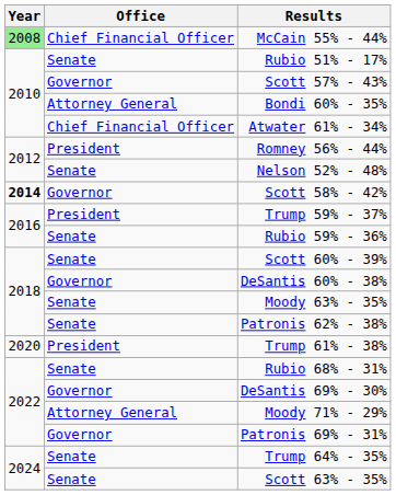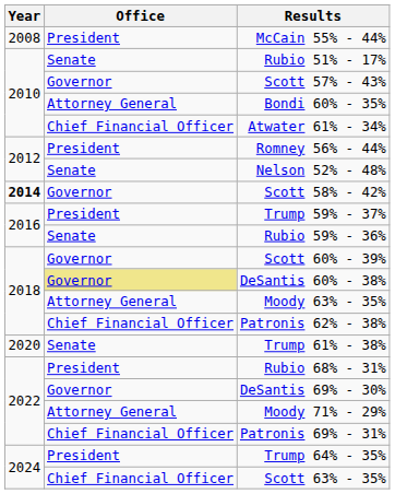McCain 55% - 44% | Year: lightgreen background -> no background
McCain 55% - 44% | Office: Chief Financial Officer -> President
Scott 60% - 39% | Office: Senate -> Governor
DeSantis 60% - 38% | Office: no background -> khaki background
Moody 63% - 35% | Office: Senate -> Attorney General
Patronis 62% - 38% | Office: Senate -> Chief Financial Officer
Trump 61% - 38% | Office: President -> Senate
Rubio 68% - 31% | Office: Senate -> President
Patronis 69% - 31% | Office: Governor -> Chief Financial Officer
Trump 64% - 35% | Office: Senate -> President
Scott 63% - 35% | Office: Senate -> Chief Financial Officer
